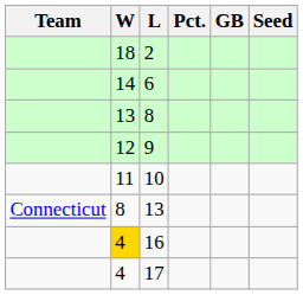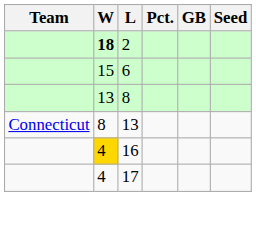2 | W: normal -> bold
6 | W: 14 -> 15
- row: 12 | 9
- row: 11 | 10
